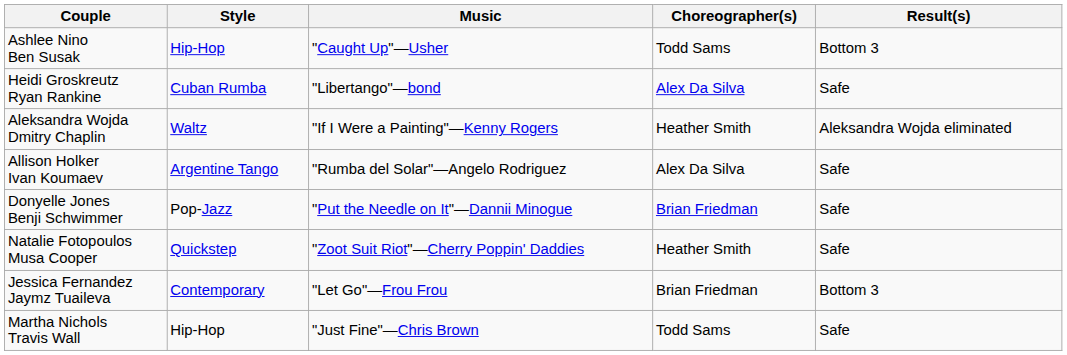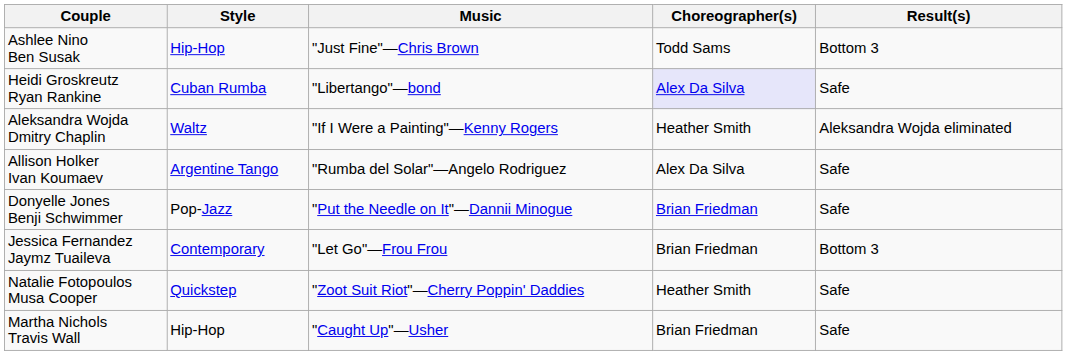Ashlee Nino Ben Susak | Music: "Caught Up"—Usher -> "Just Fine"—Chris Brown
Heidi Groskreutz Ryan Rankine | Choreographer(s): no background -> lavender background
rows swapped: Natalie Fotopoulos Musa Cooper <-> Jessica Fernandez Jaymz Tuaileva
Martha Nichols Travis Wall | Music: "Just Fine"—Chris Brown -> "Caught Up"—Usher
Martha Nichols Travis Wall | Choreographer(s): Todd Sams -> Brian Friedman
